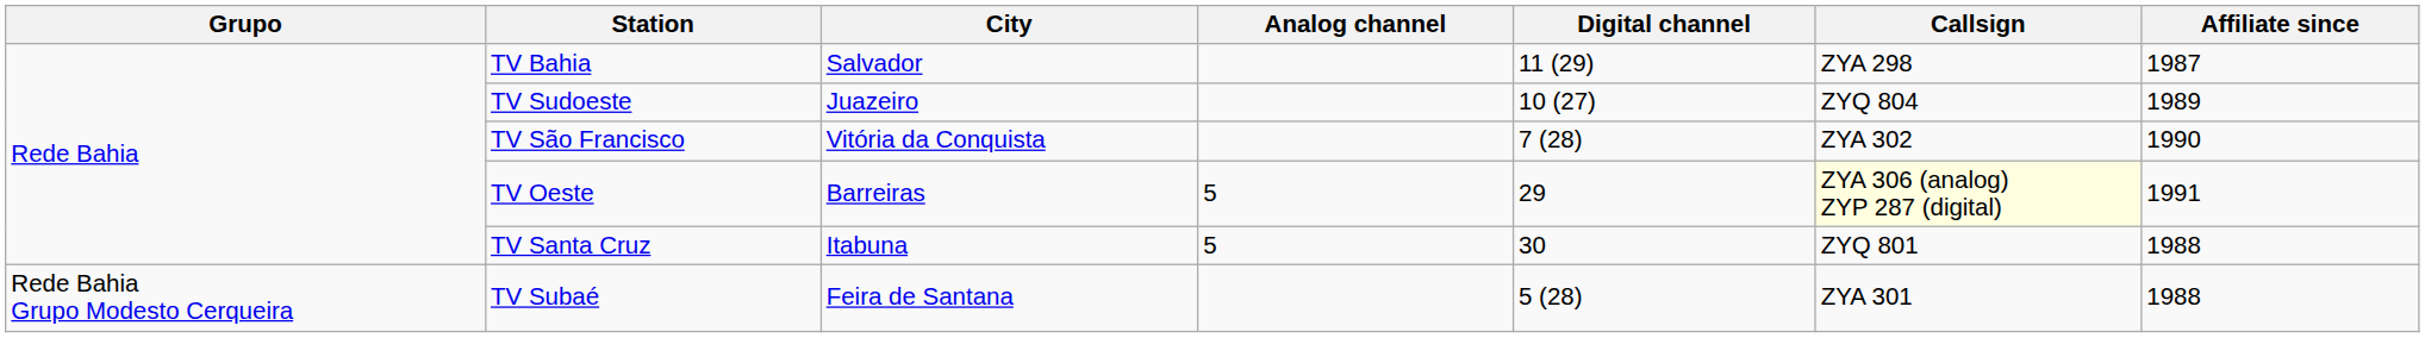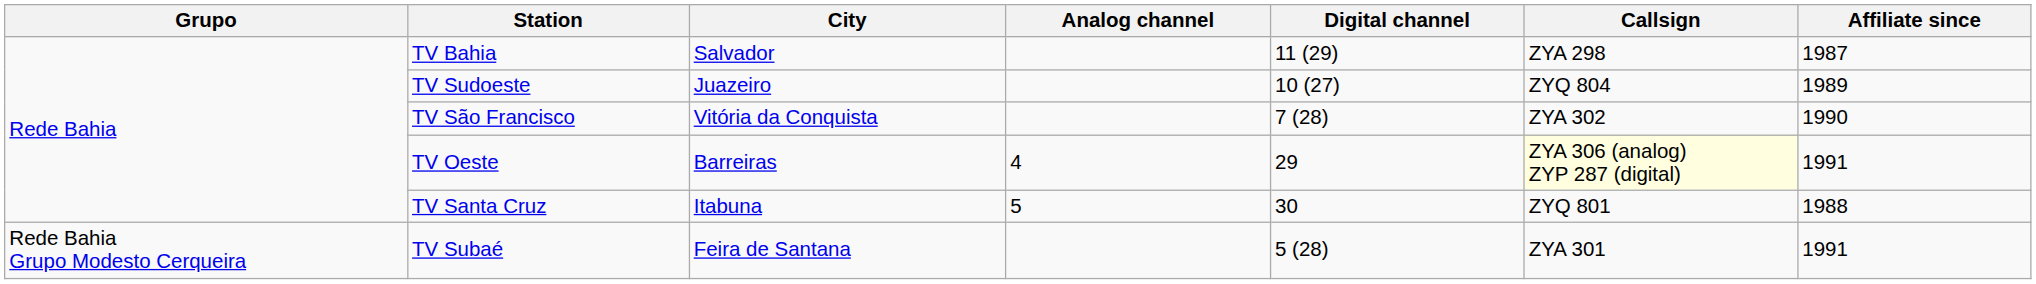TV Oeste | Analog channel: 5 -> 4
TV Subaé | Affiliate since: 1988 -> 1991
